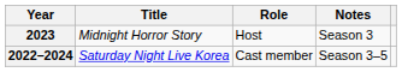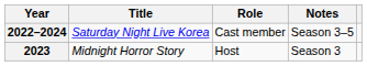rows swapped: 2022–2024 <-> 2023
